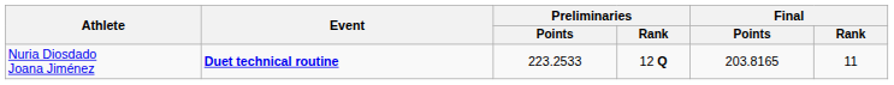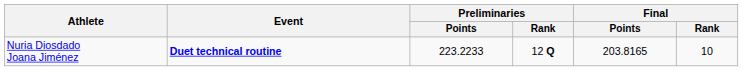Nuria Diosdado Joana Jiménez | Preliminaries / Points: 223.2533 -> 223.2233
Nuria Diosdado Joana Jiménez | Final / Rank: 11 -> 10
